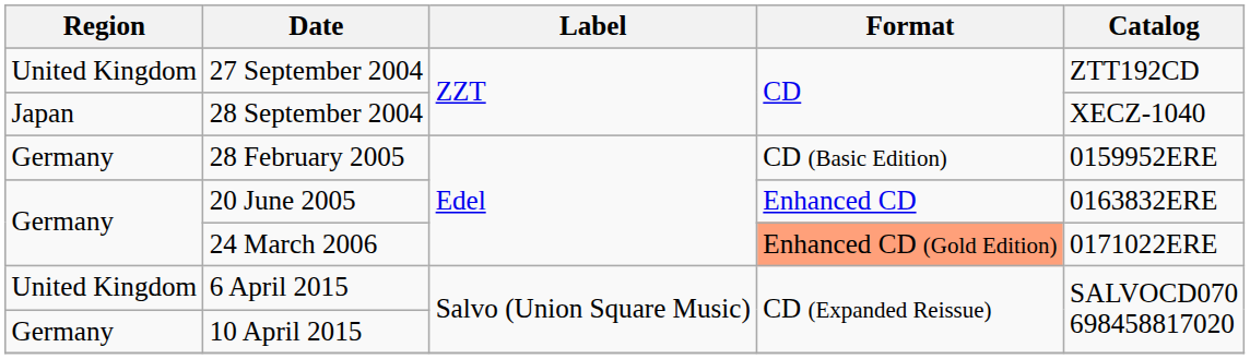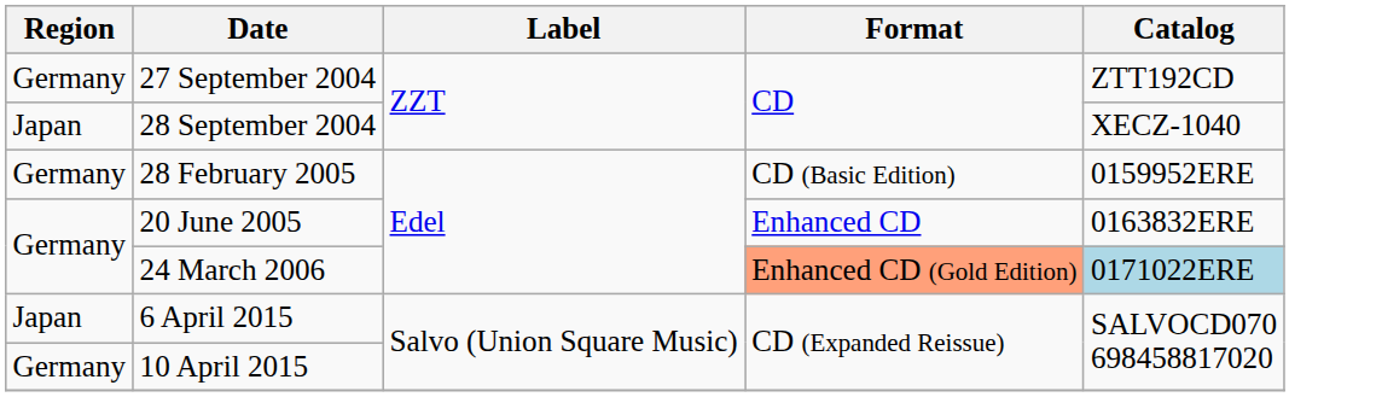27 September 2004 | Region: United Kingdom -> Germany
24 March 2006 | Catalog: no background -> lightblue background
6 April 2015 | Region: United Kingdom -> Japan
